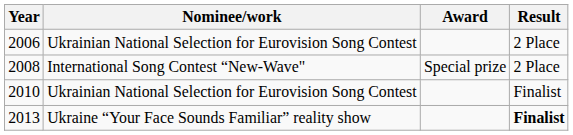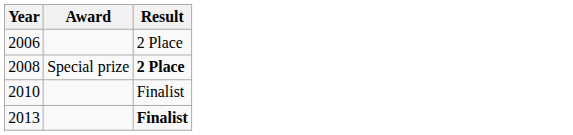- column: Nominee/work | Ukrainian National Selection for Eurovision Song Contest | International Song Contest “New-Wave" | Ukrainian National Selection for Eurovision Song Contest | Ukraine “Your Face Sounds Familiar” reality show
2008 | Result: normal -> bold
